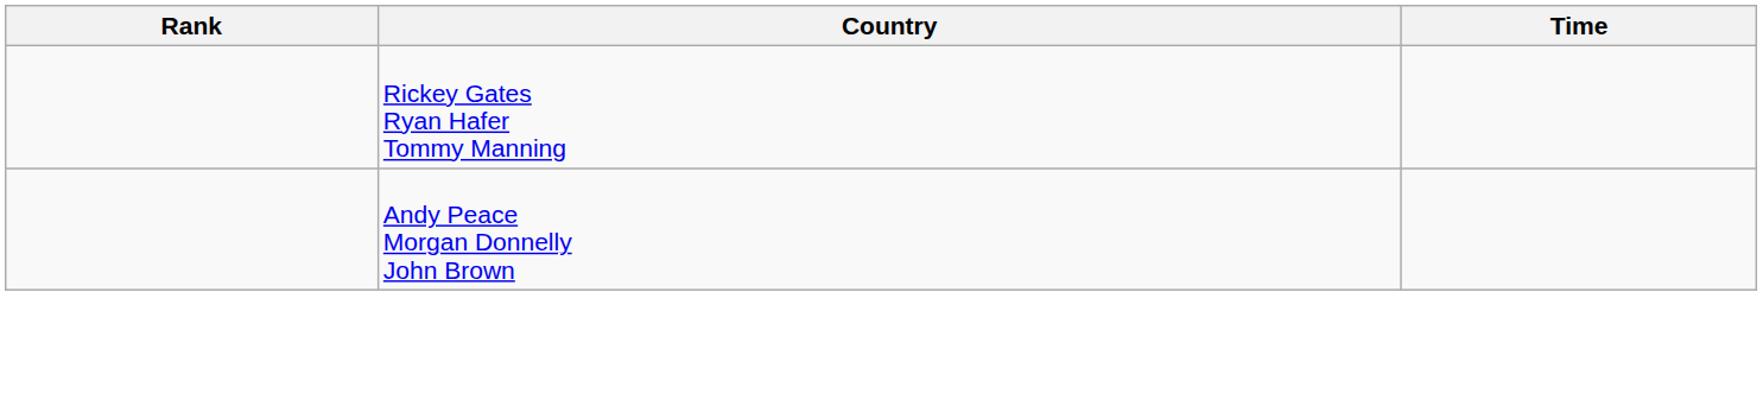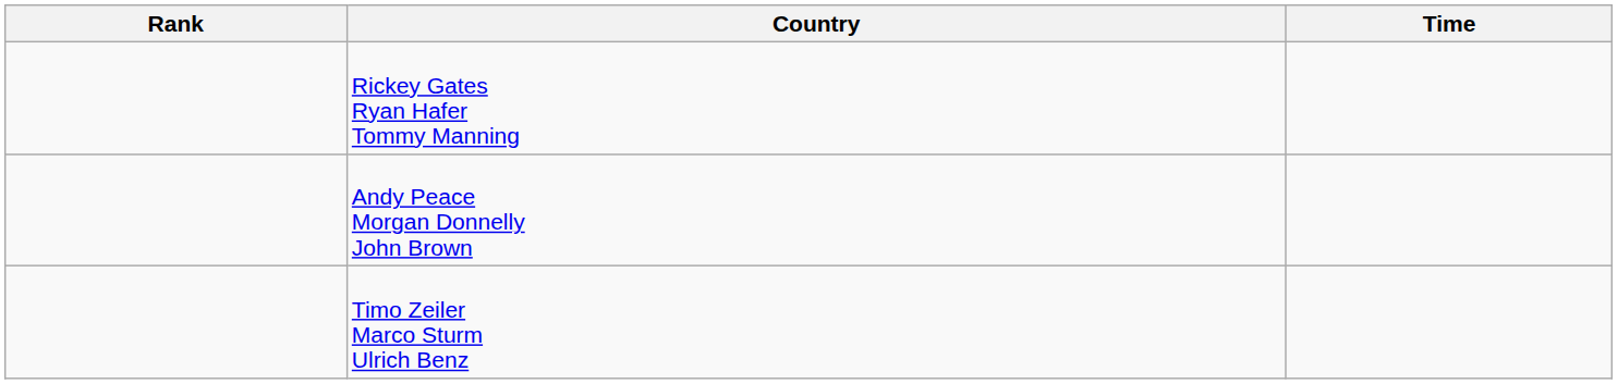+ row: Timo Zeiler Marco Sturm Ulrich Benz
